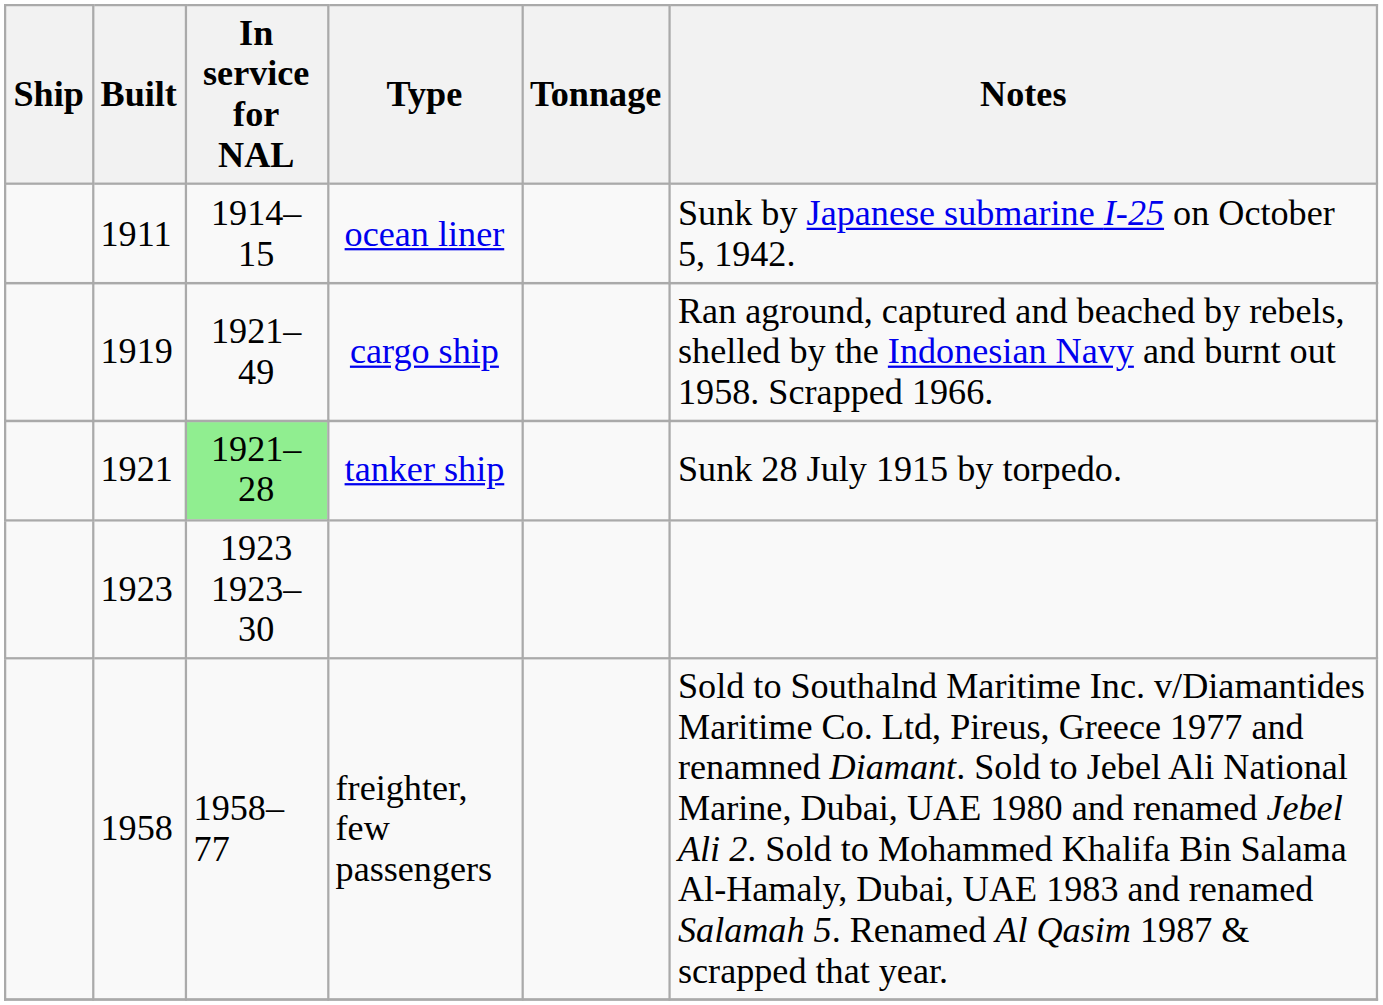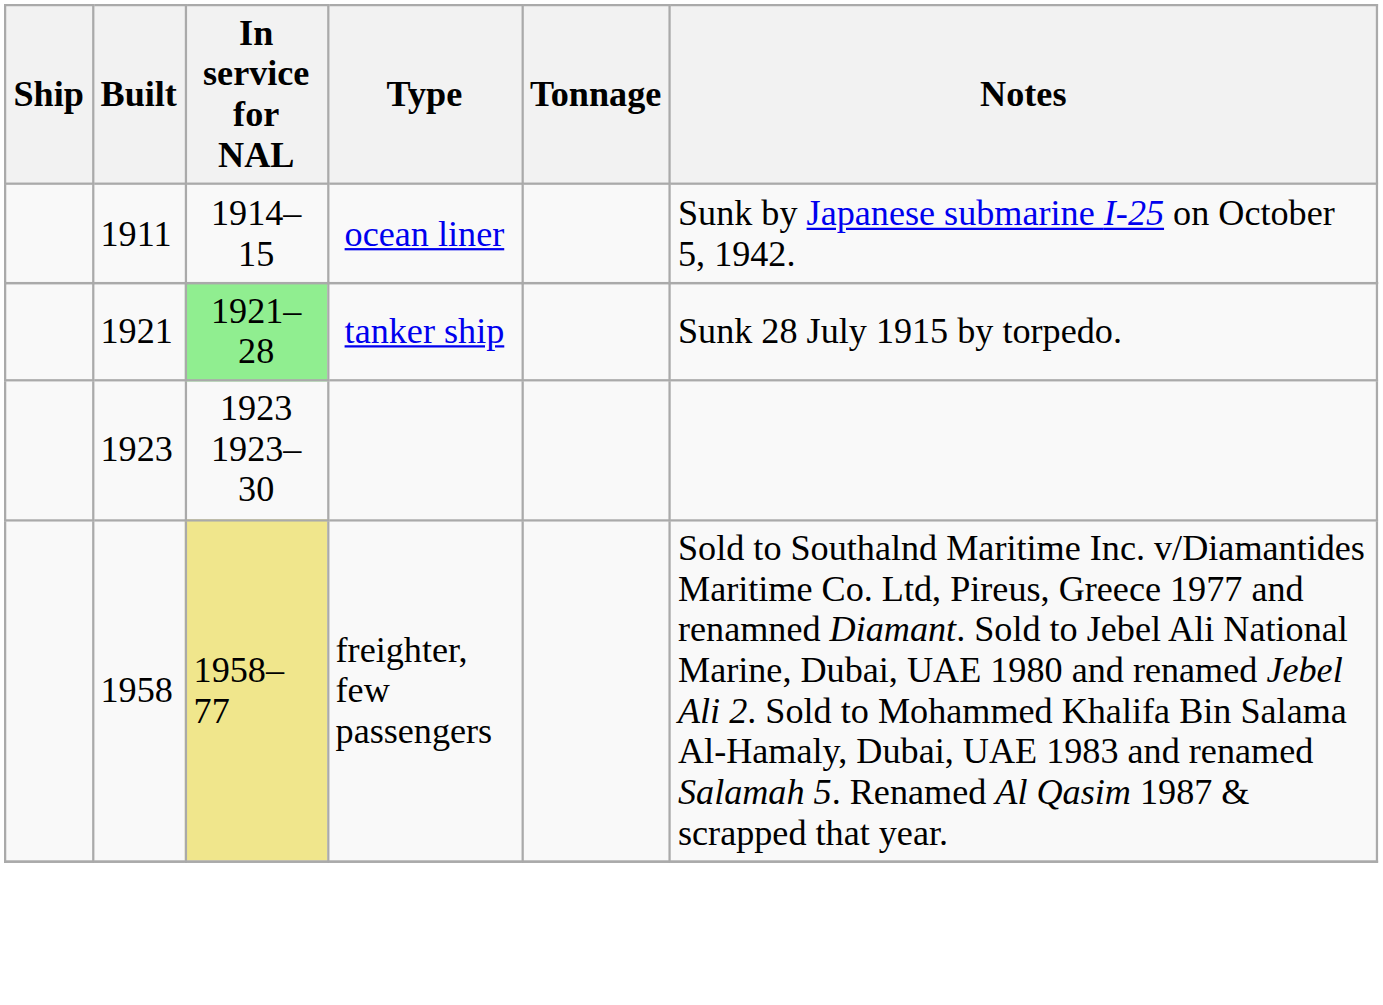- row: 1919 | 1921–49 | cargo ship | Ran aground, captured and beached by rebels, shelled by the Indonesian Navy and burnt out 1958. Scrapped 1966.
freighter, few passengers | In service for NAL: no background -> khaki background
